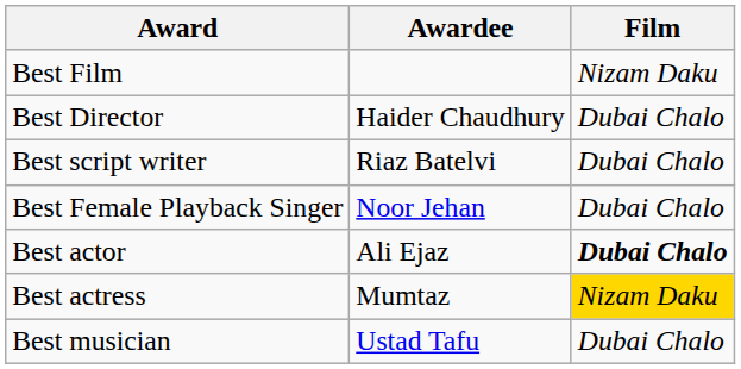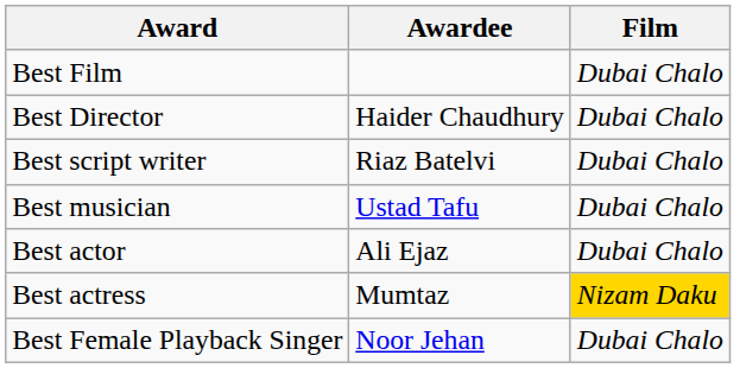Best Film | Film: Nizam Daku -> Dubai Chalo
rows swapped: Best Female Playback Singer <-> Best musician
Best actor | Film: bold -> normal
